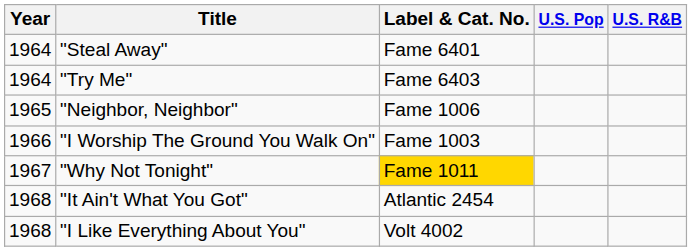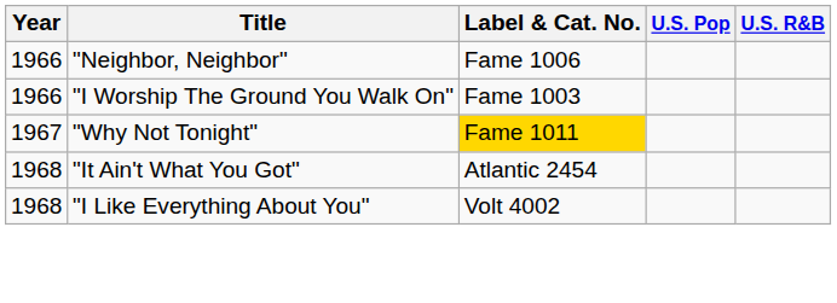- row: 1964 | "Steal Away" | Fame 6401
- row: 1964 | "Try Me" | Fame 6403
"Neighbor, Neighbor" | Year: 1965 -> 1966
